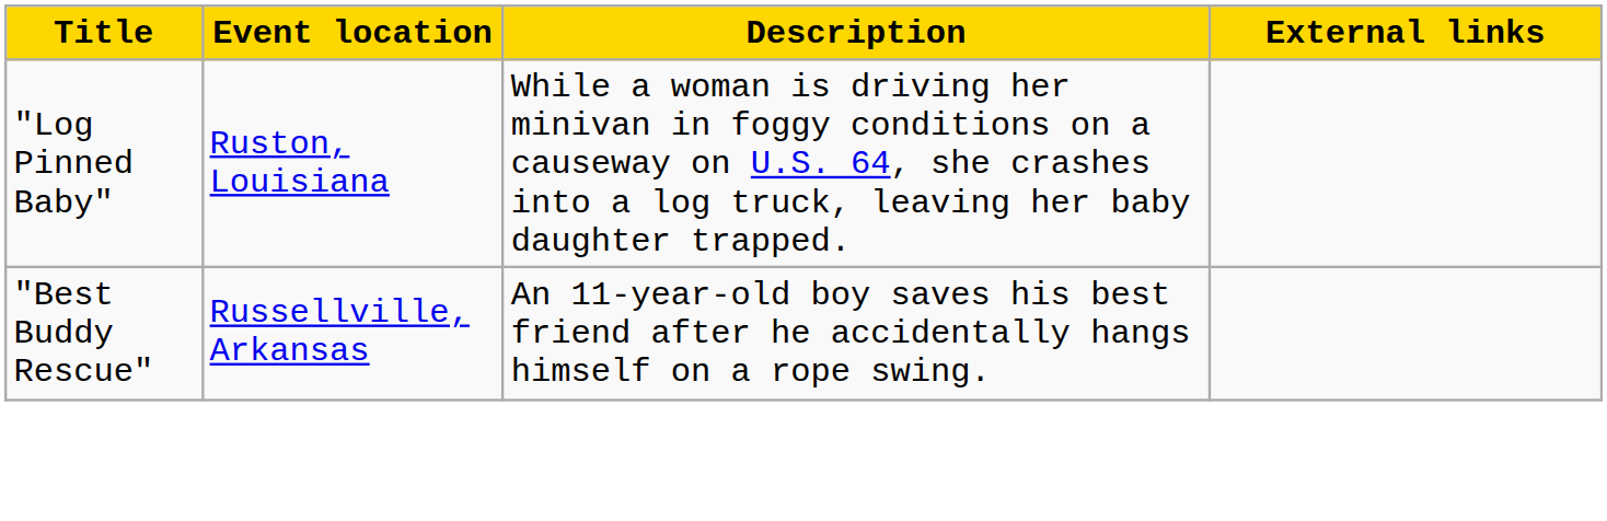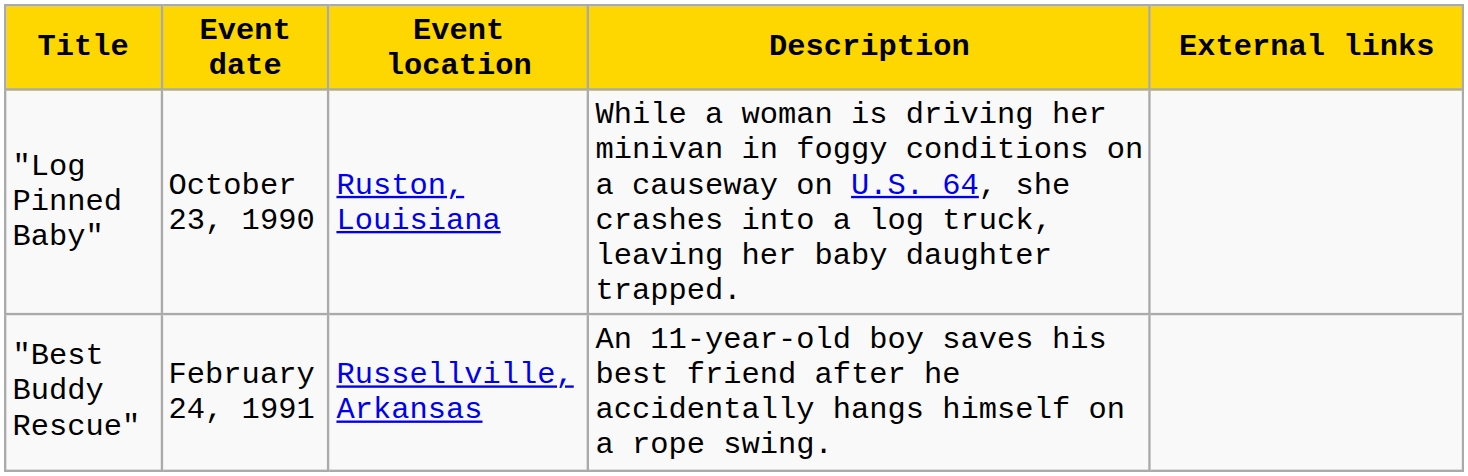+ column: Event date | October 23, 1990 | February 24, 1991
